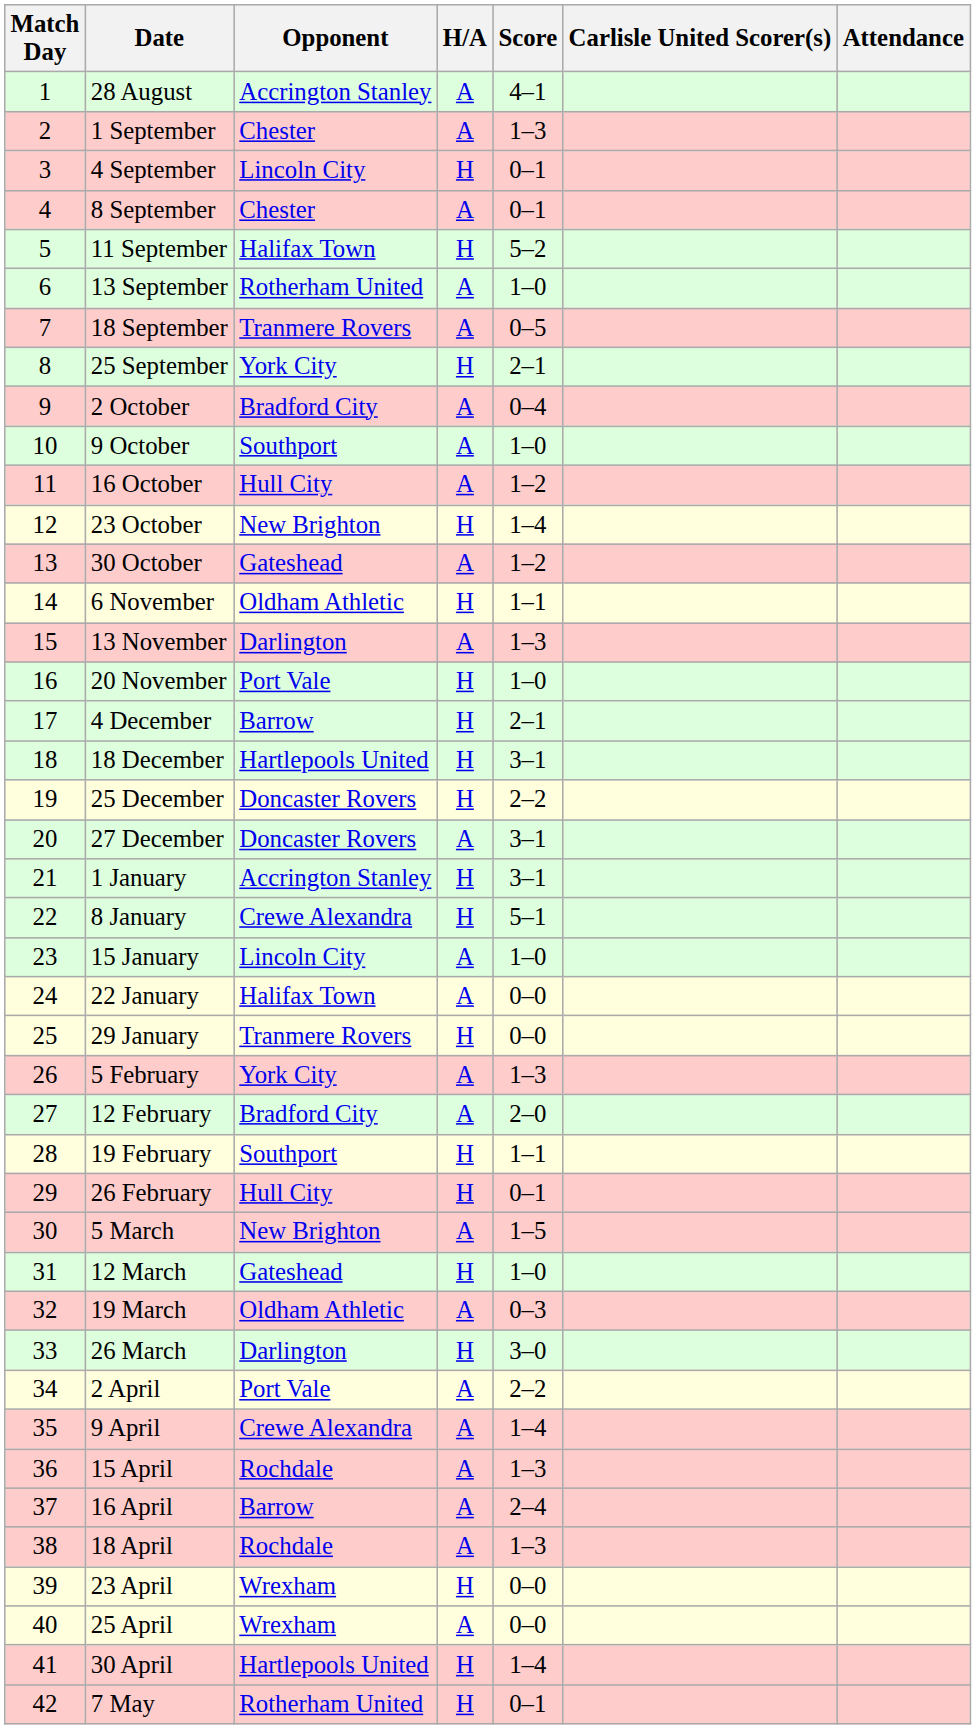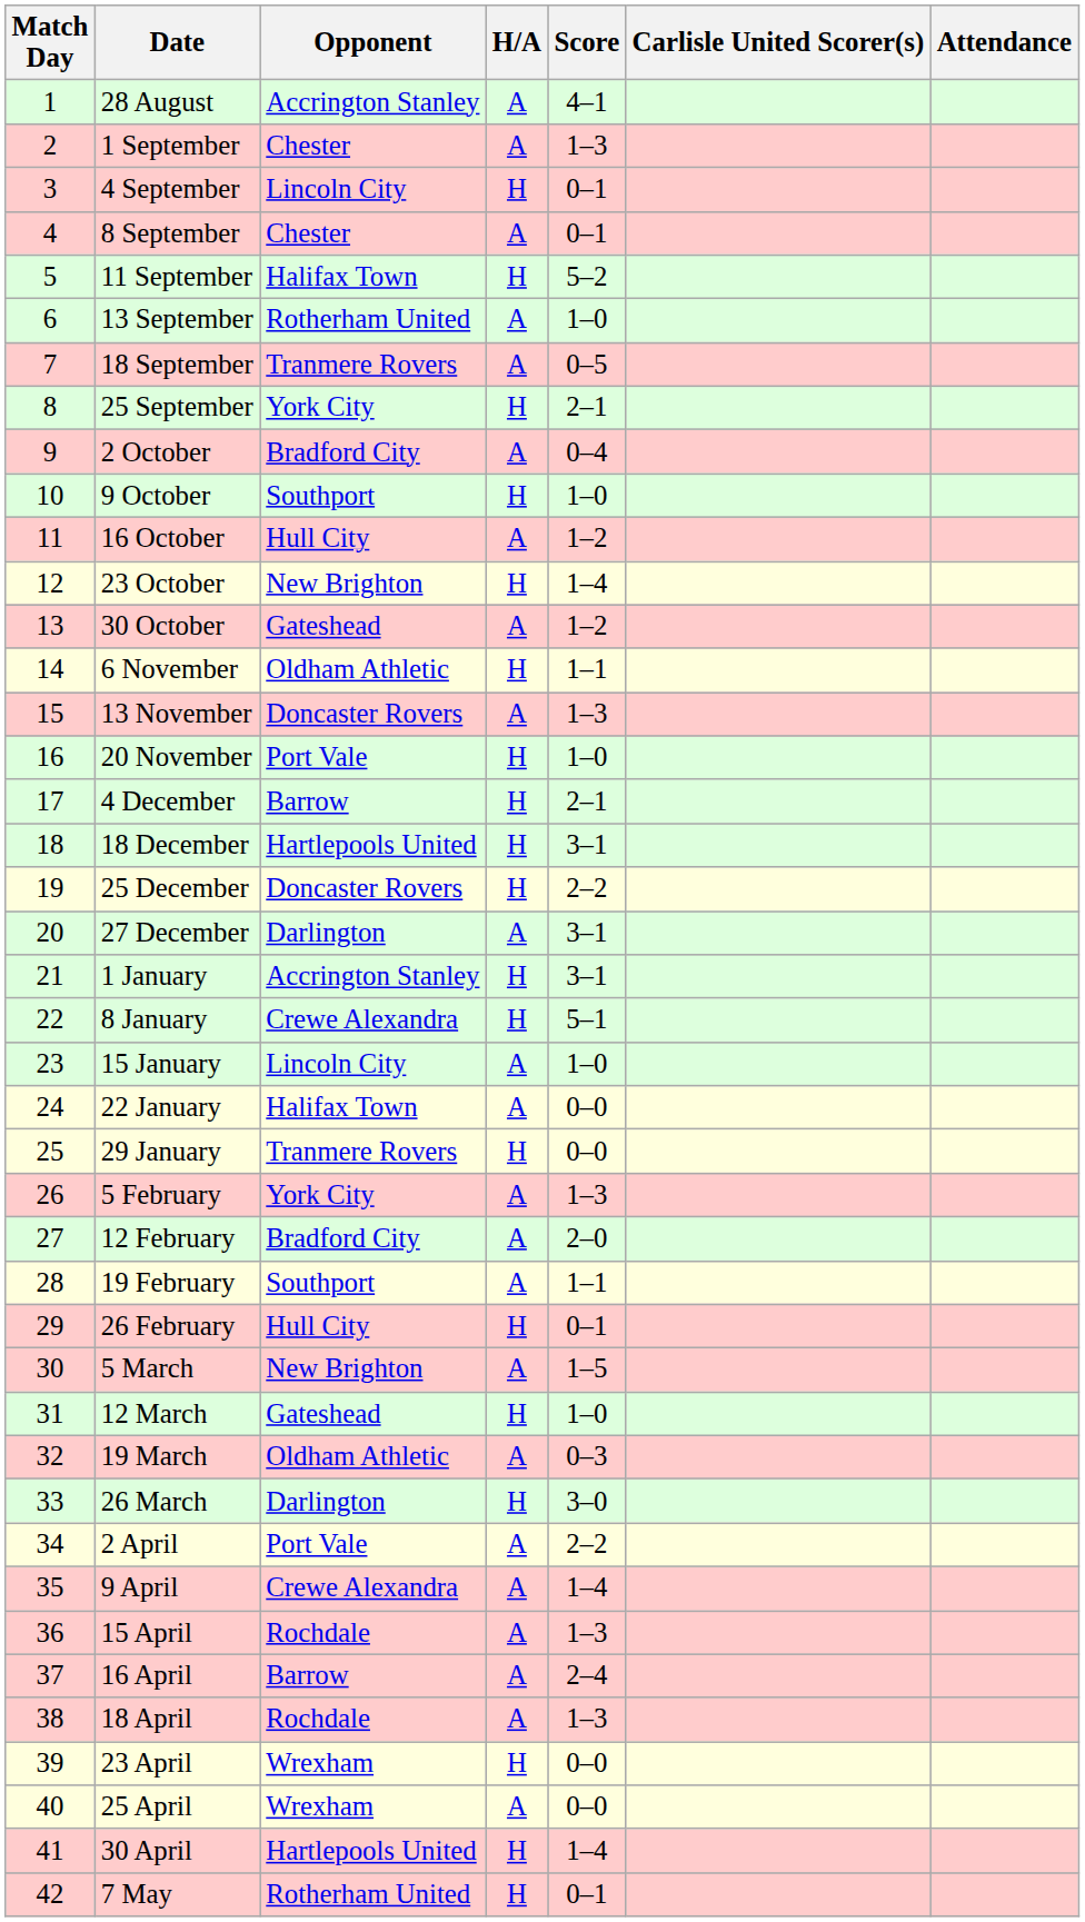9 October | H/A: A -> H
13 November | Opponent: Darlington -> Doncaster Rovers
27 December | Opponent: Doncaster Rovers -> Darlington
19 February | H/A: H -> A
